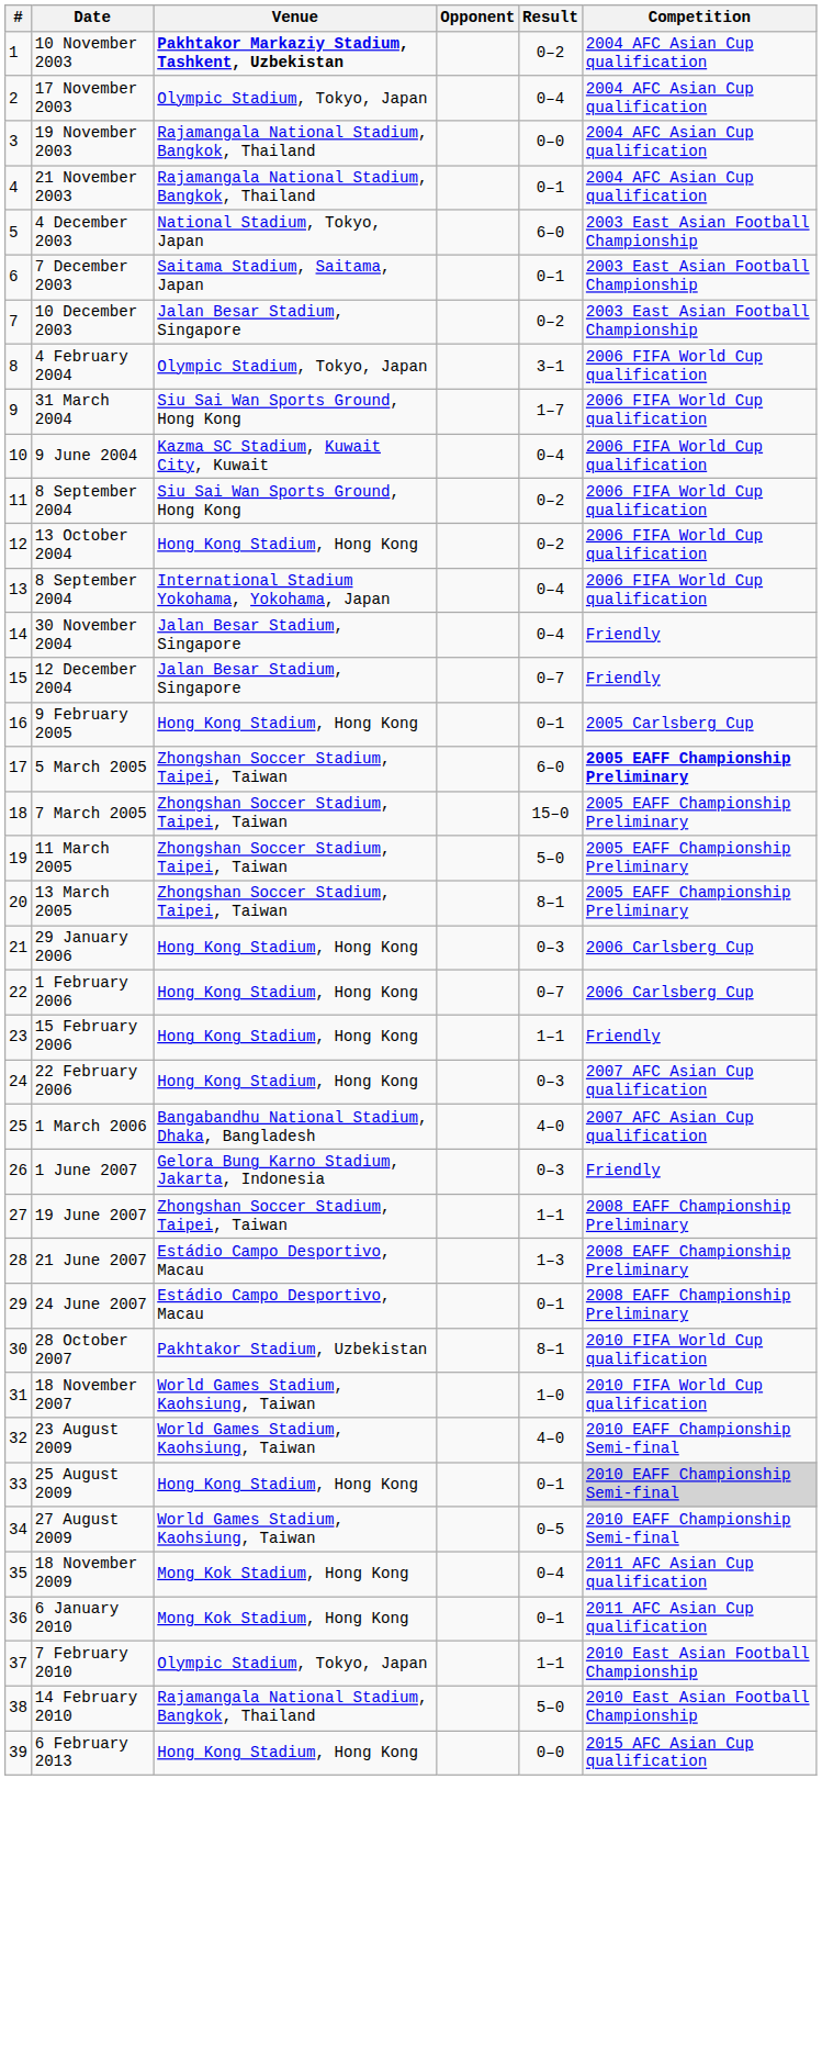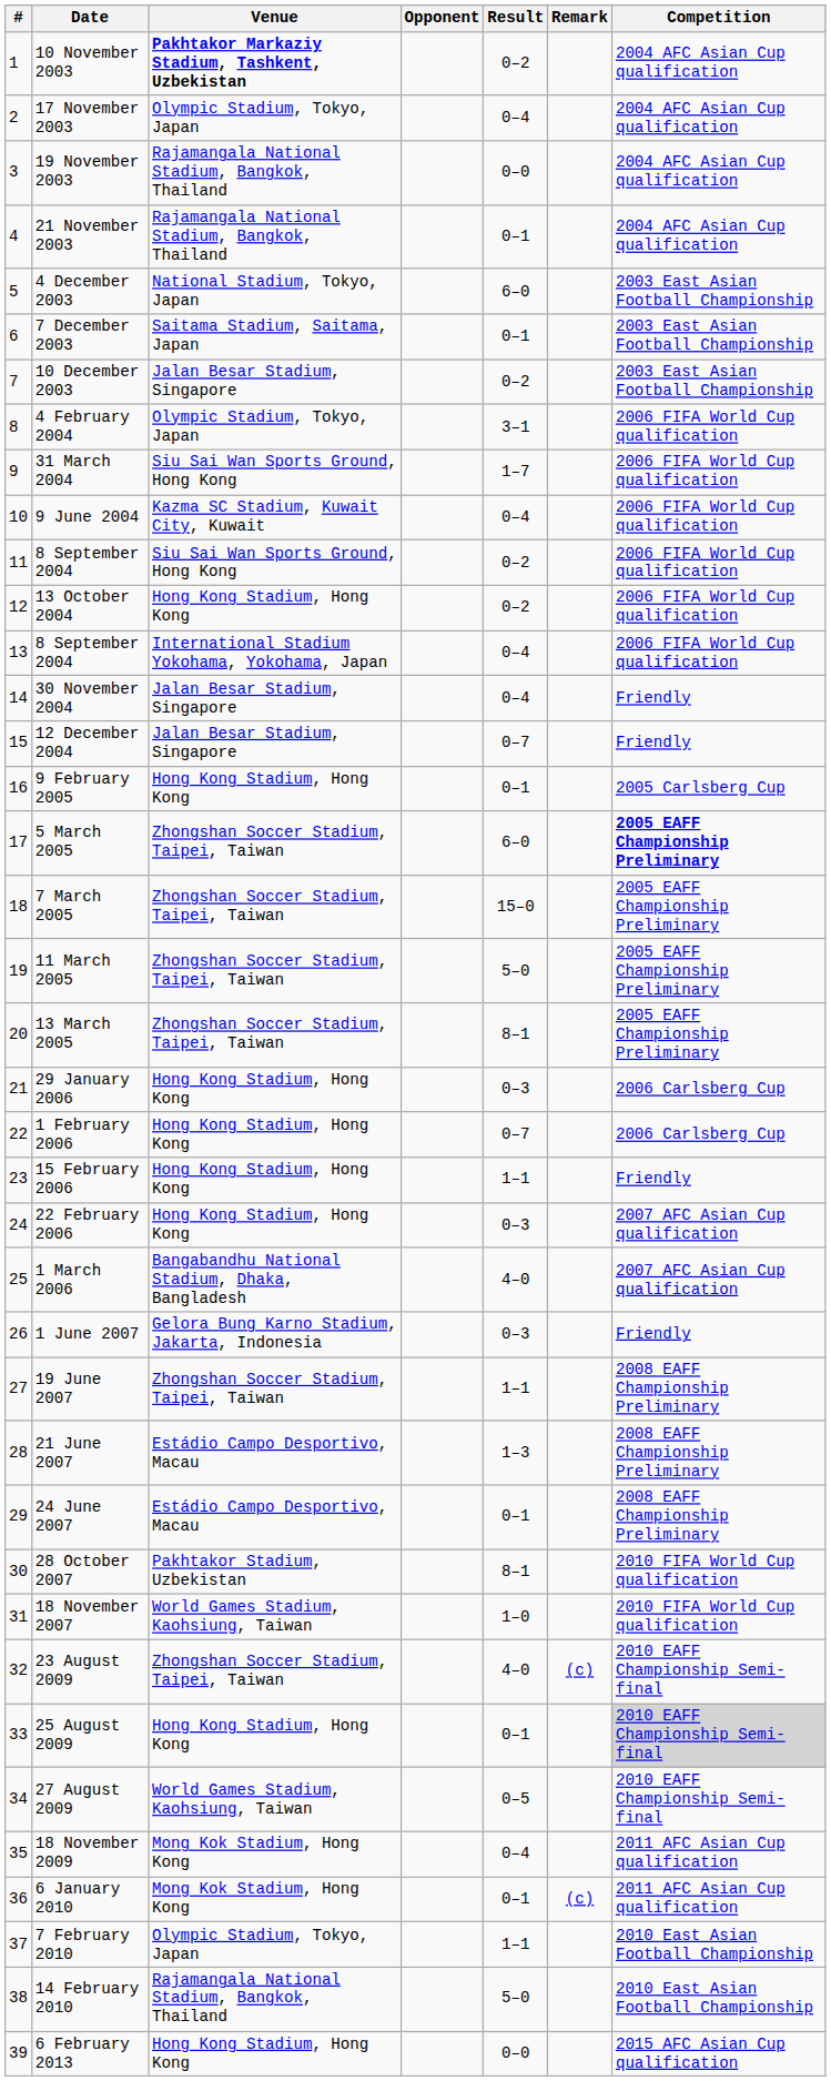+ column: Remark | (c) | (c)
23 August 2009 | Venue: World Games Stadium, Kaohsiung, Taiwan -> Zhongshan Soccer Stadium, Taipei, Taiwan
